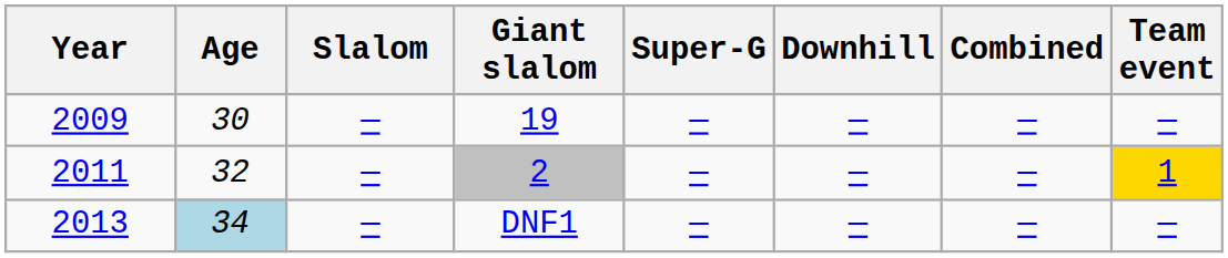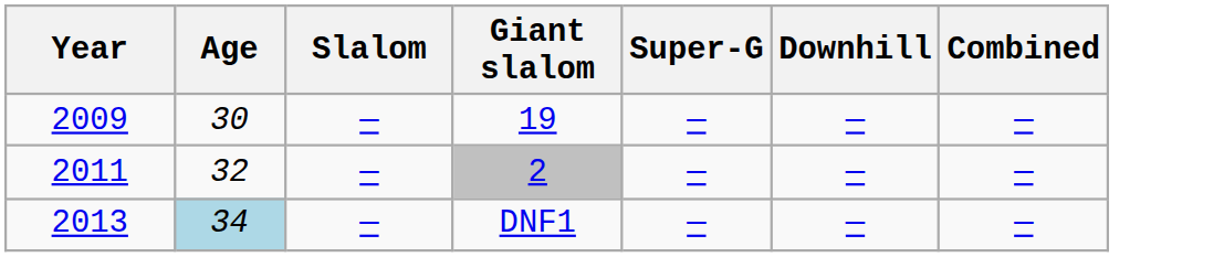- column: Team event | — | 1 | —
